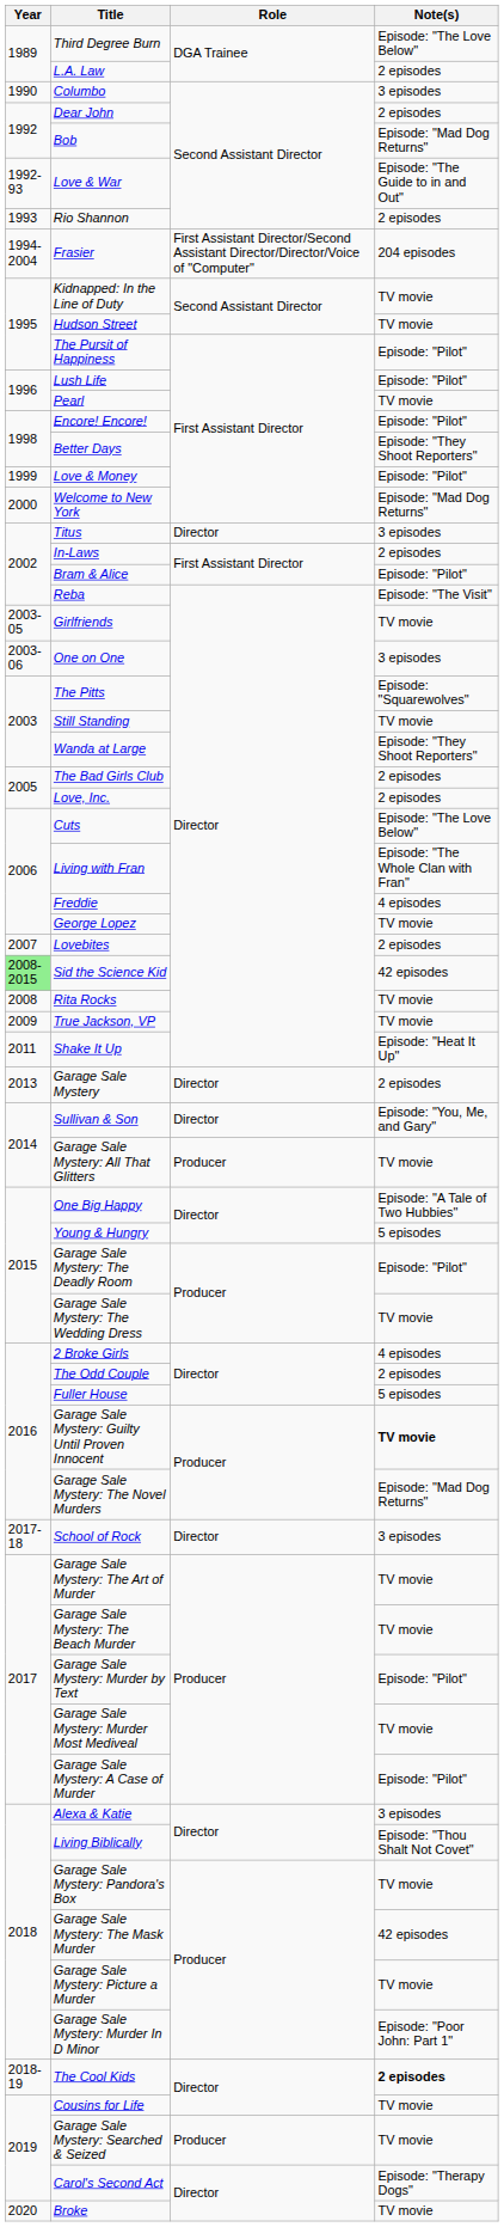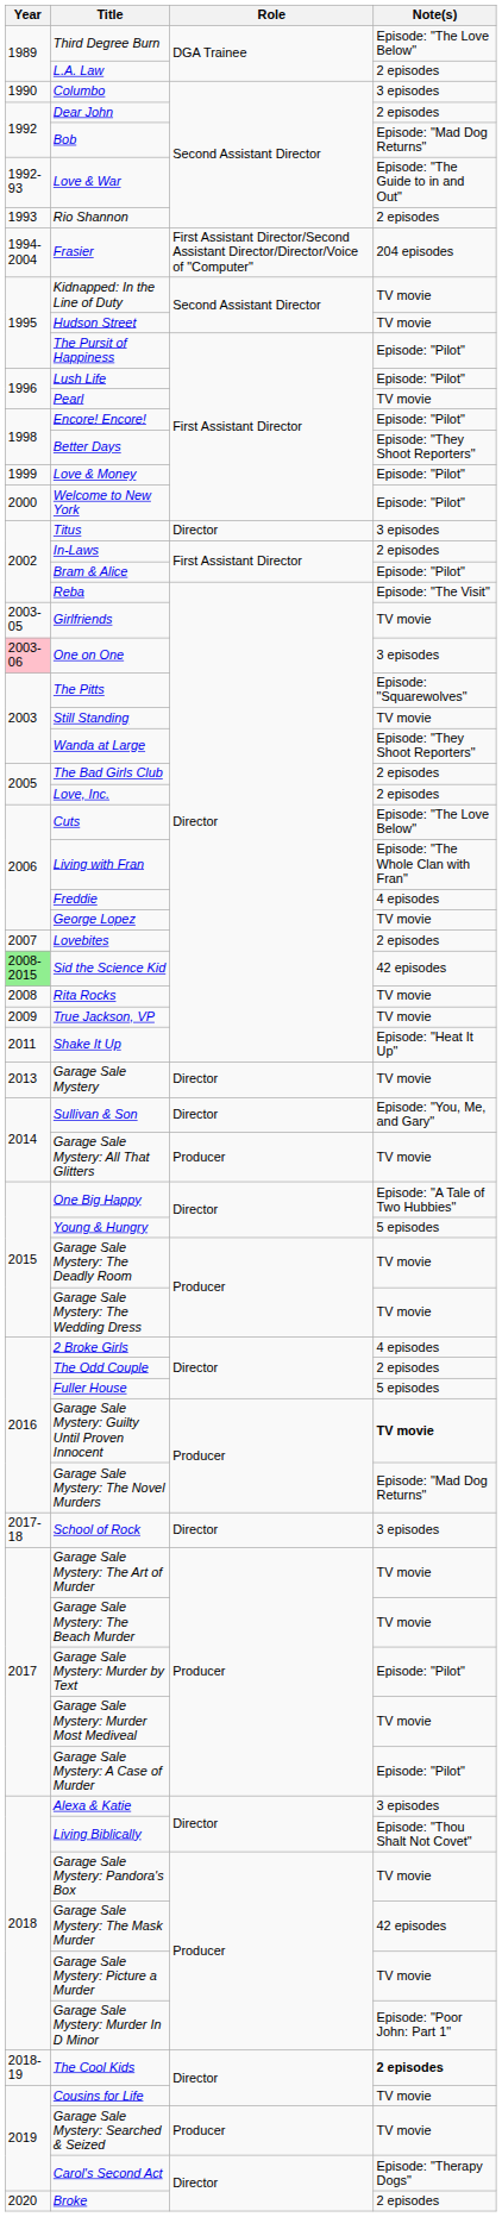Welcome to New York | Note(s): Episode: "Mad Dog Returns" -> Episode: "Pilot"
One on One | Year: no background -> pink background
Garage Sale Mystery | Note(s): 2 episodes -> TV movie
Garage Sale Mystery: The Deadly Room | Note(s): Episode: "Pilot" -> TV movie
Broke | Note(s): TV movie -> 2 episodes
